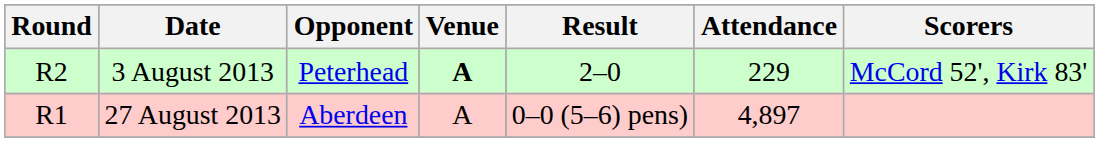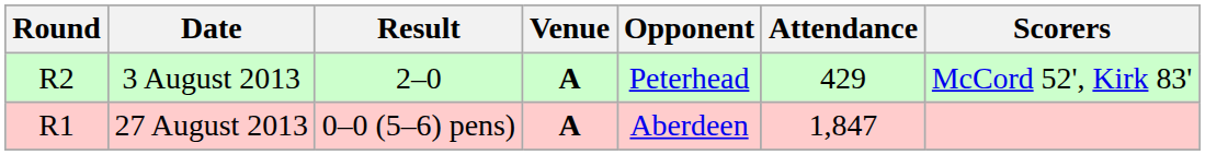columns swapped: Opponent <-> Result
3 August 2013 | Attendance: 229 -> 429
27 August 2013 | Venue: normal -> bold
27 August 2013 | Attendance: 4,897 -> 1,847
